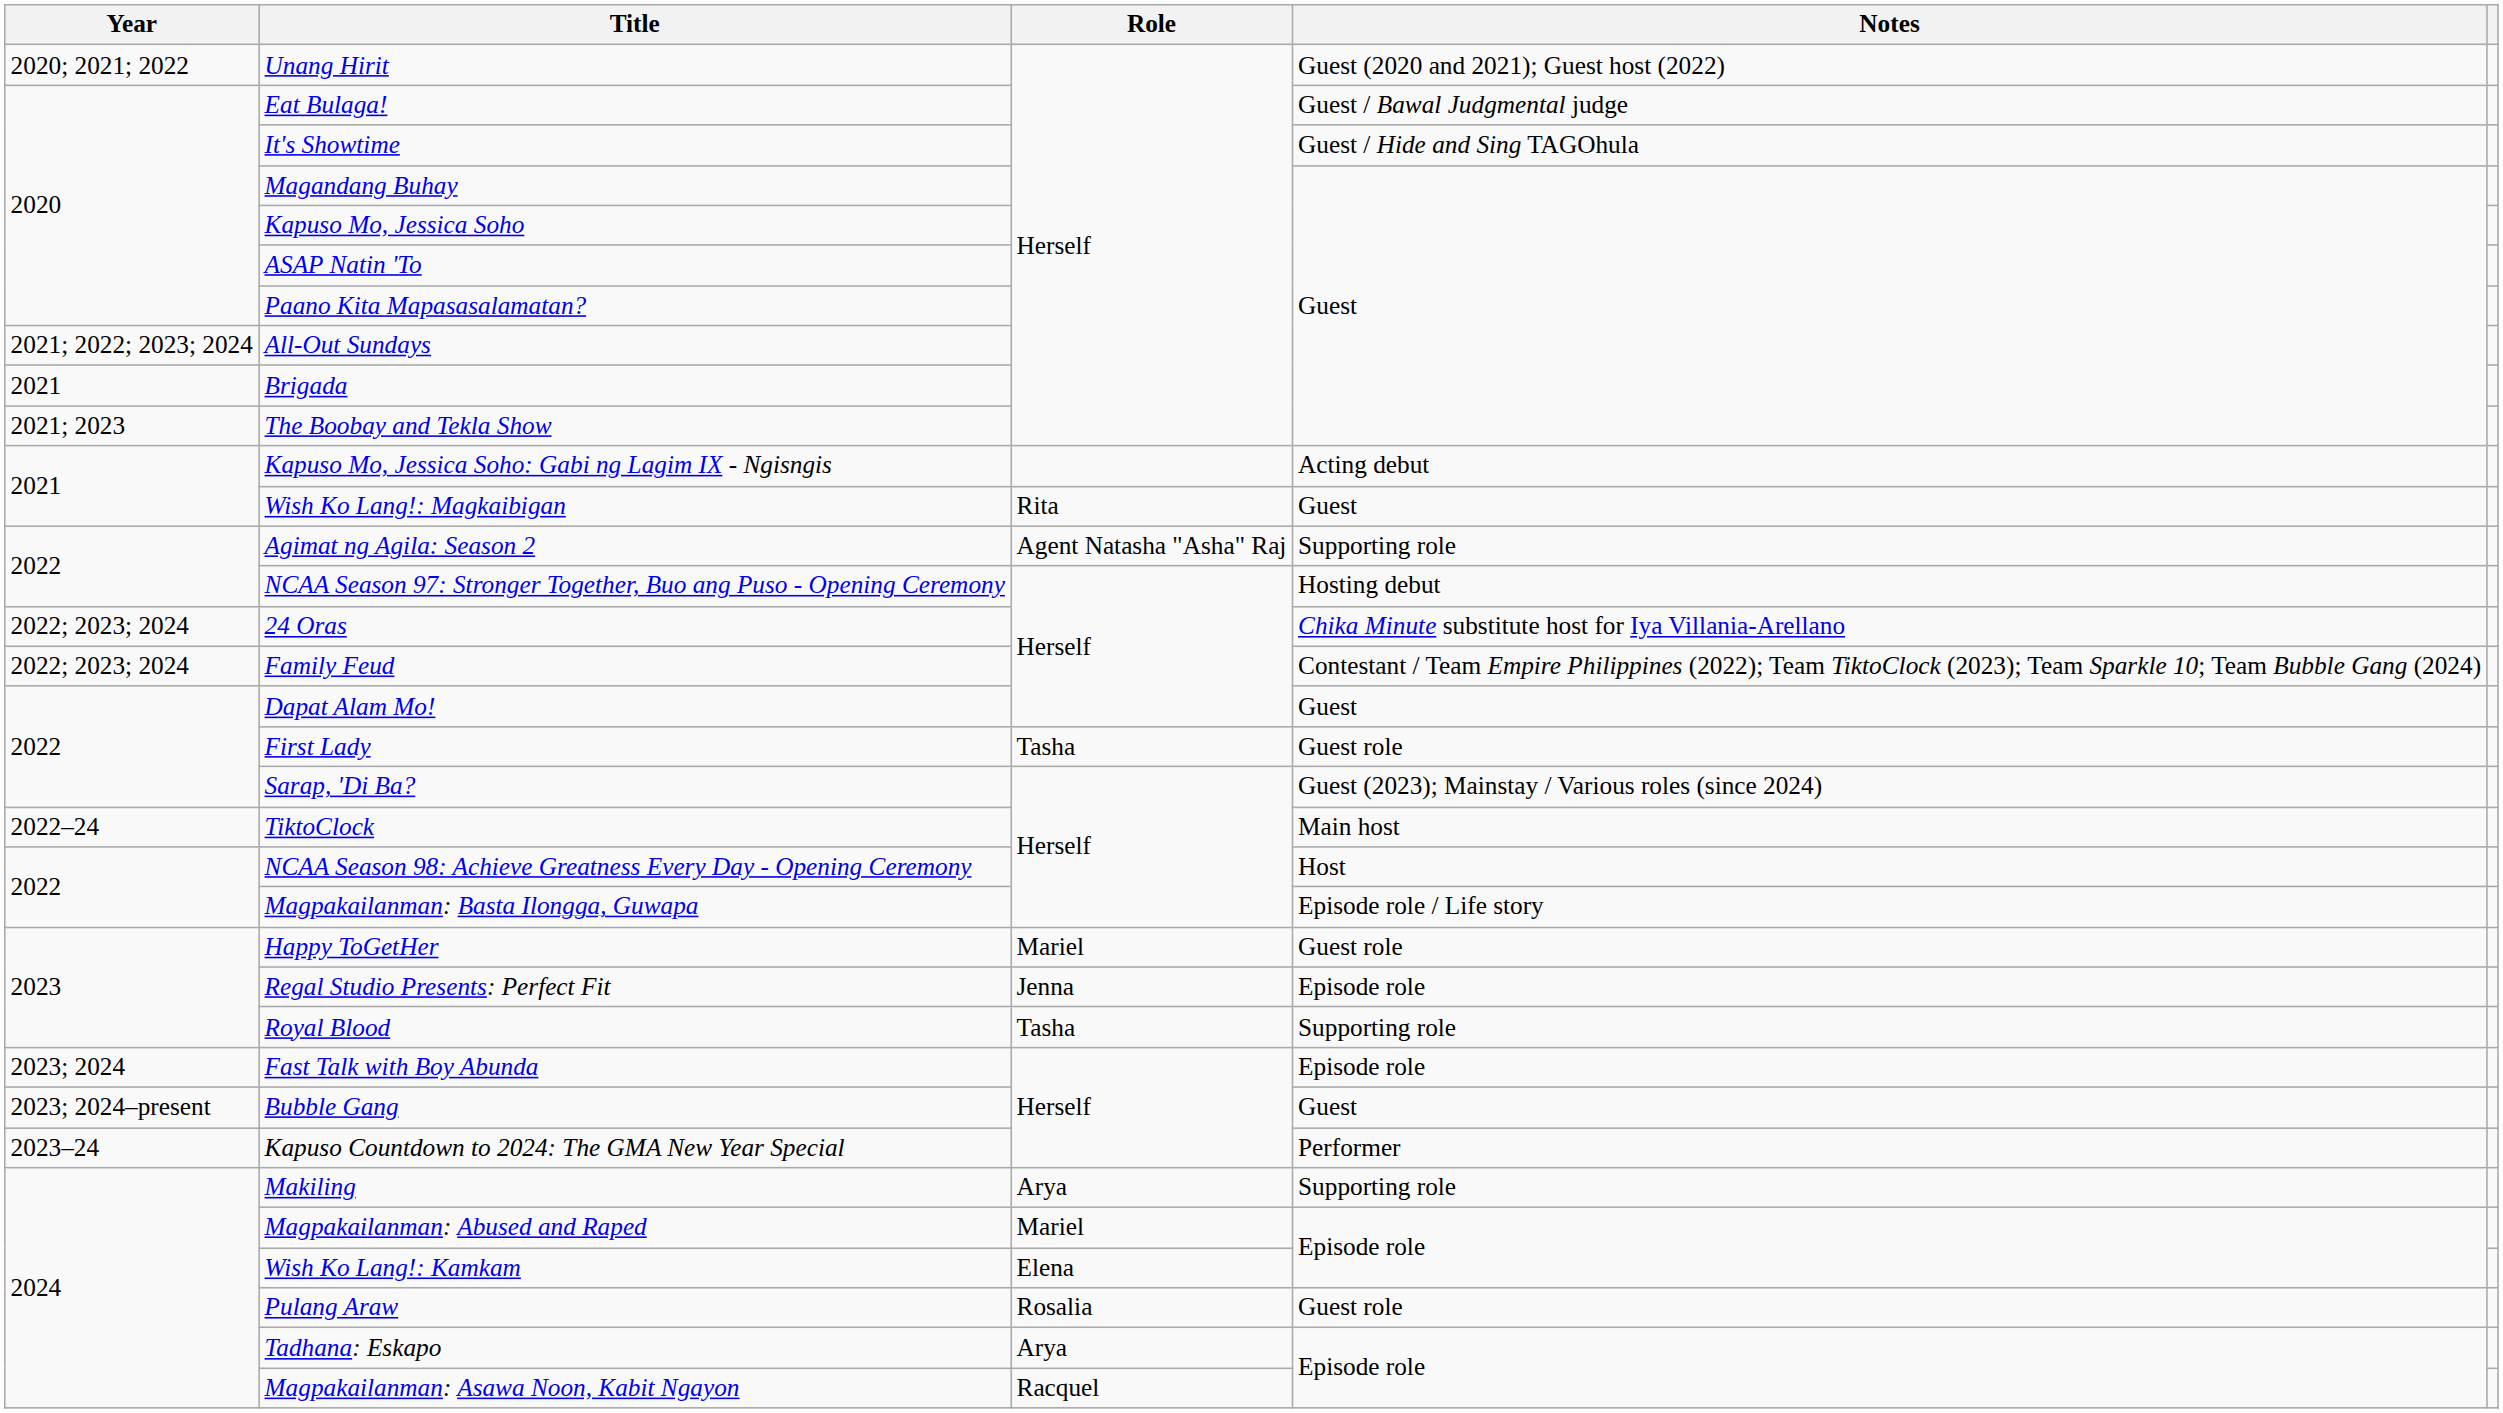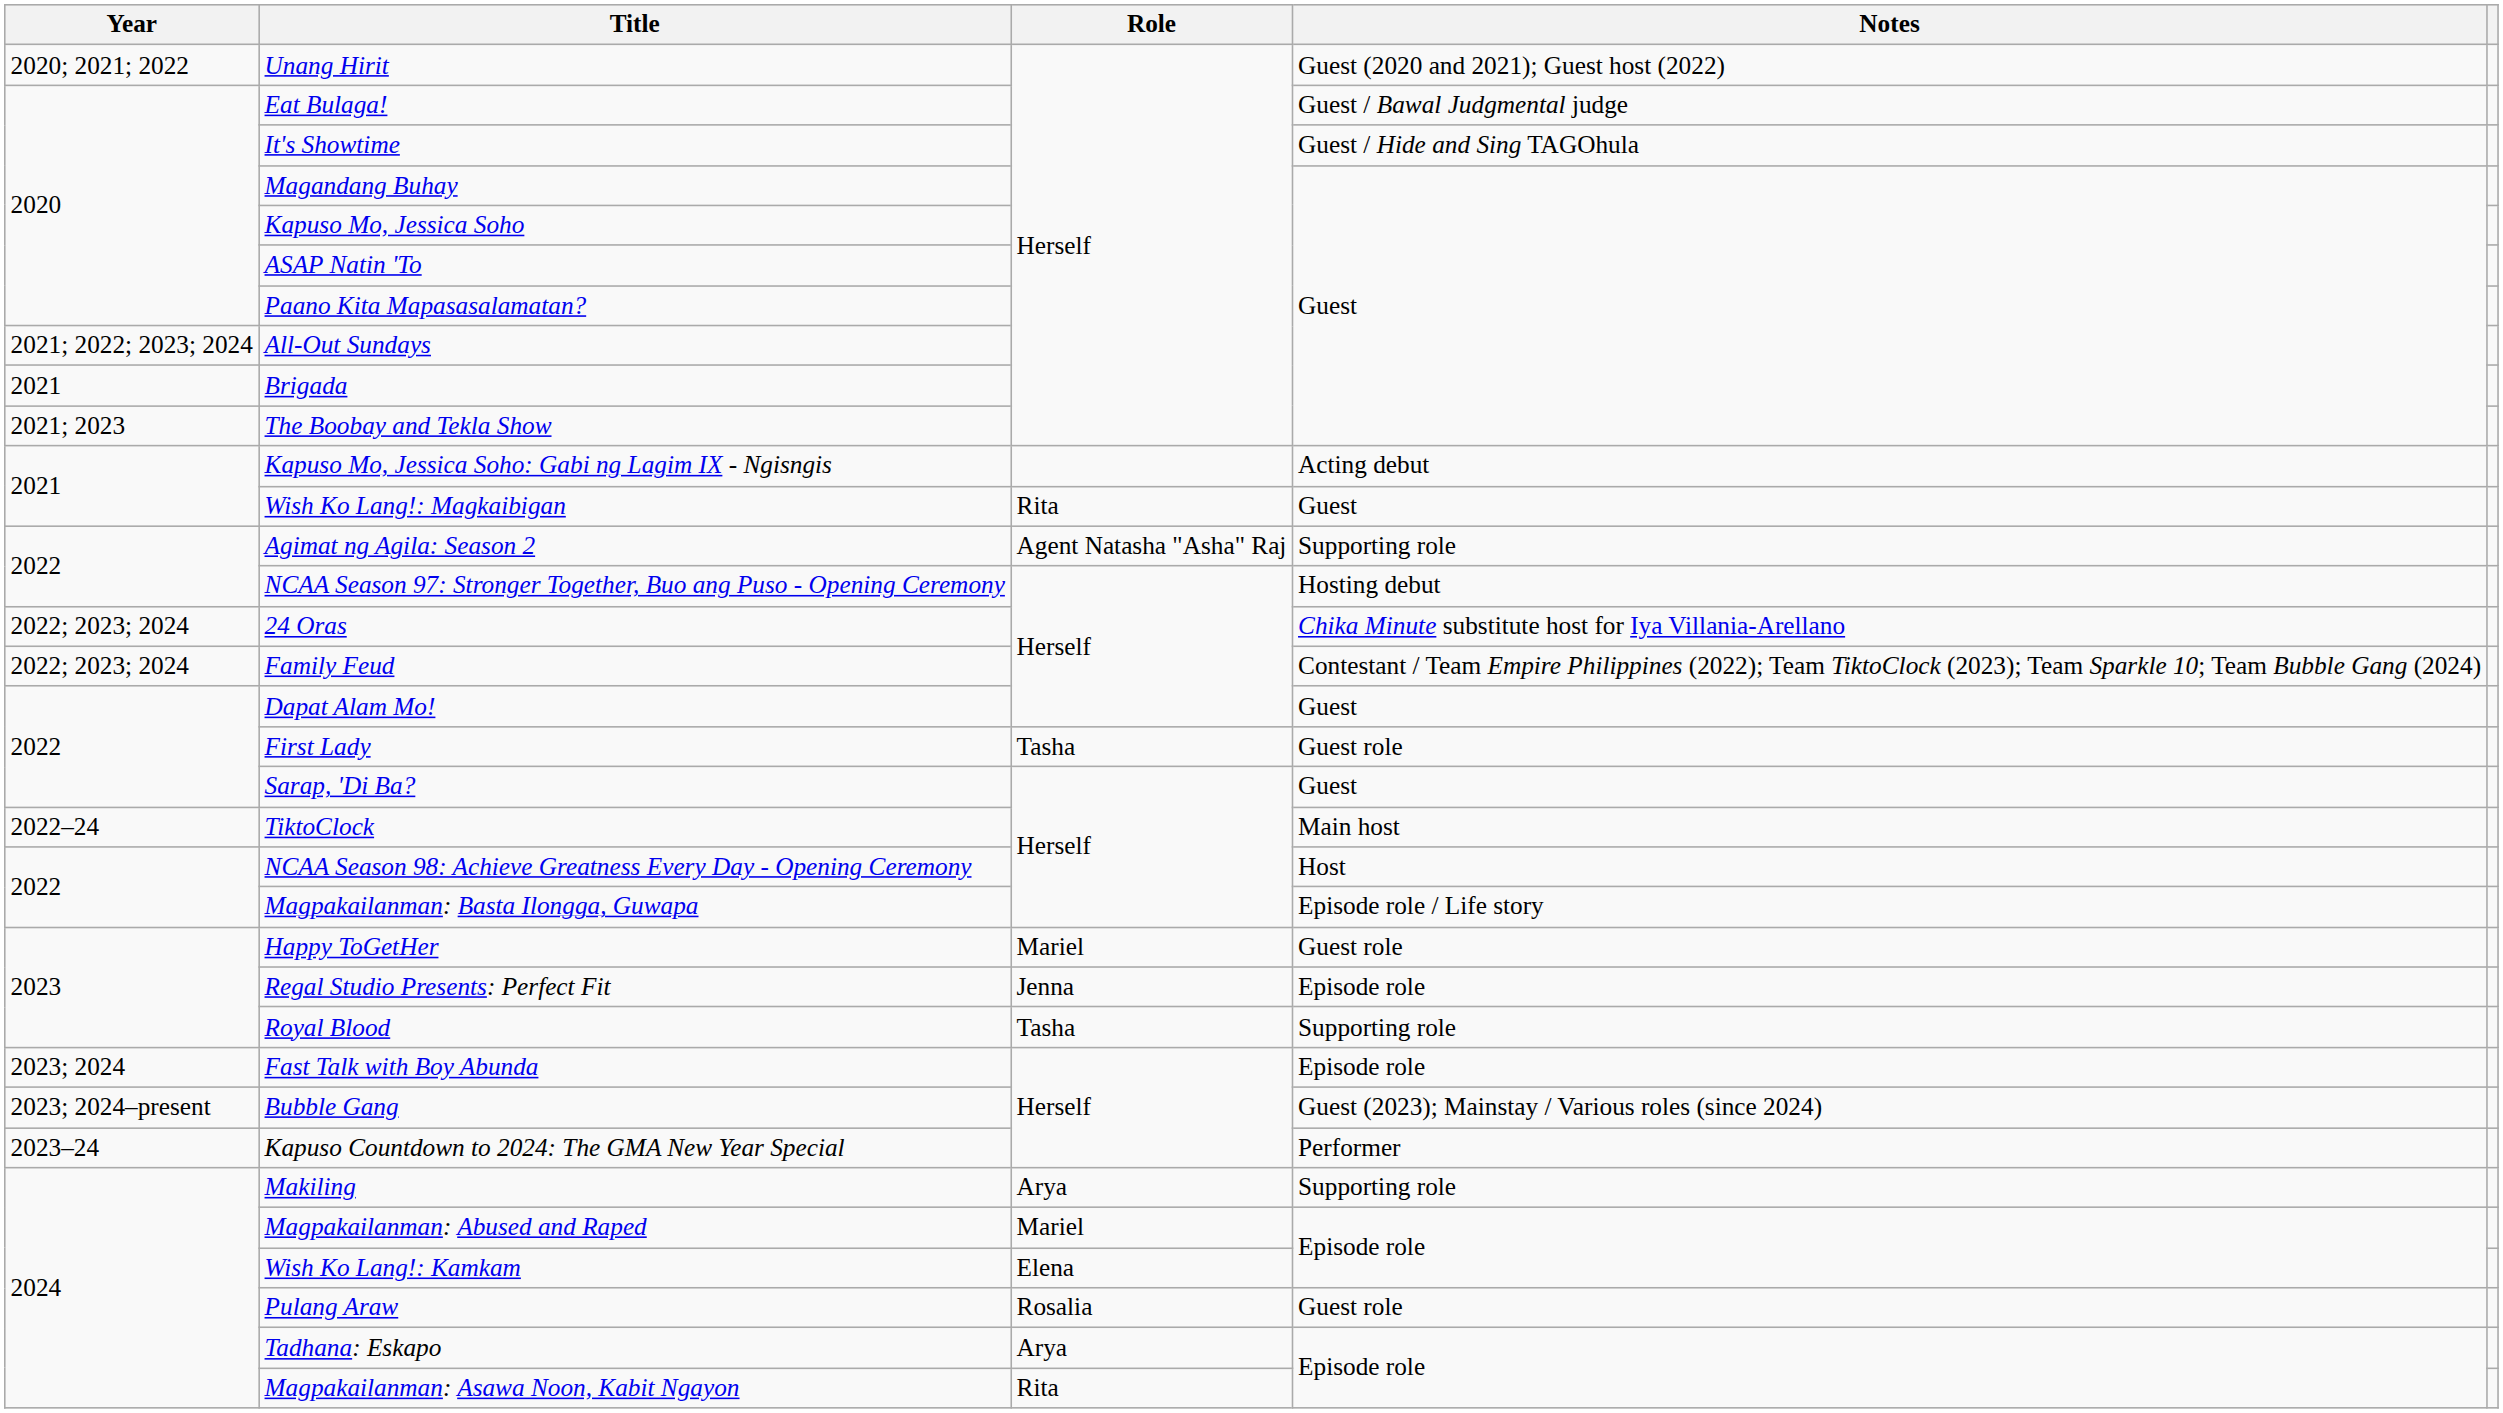Sarap, 'Di Ba? | Notes: Guest (2023); Mainstay / Various roles (since 2024) -> Guest
Bubble Gang | Notes: Guest -> Guest (2023); Mainstay / Various roles (since 2024)
Magpakailanman: Asawa Noon, Kabit Ngayon | Role: Racquel -> Rita
